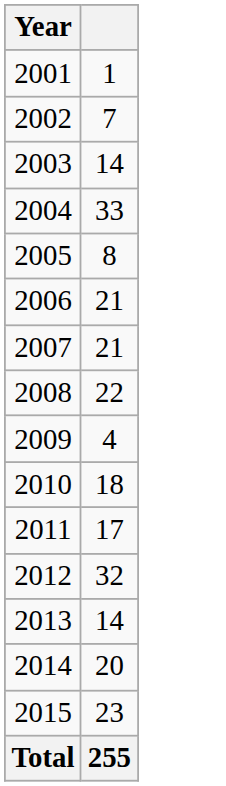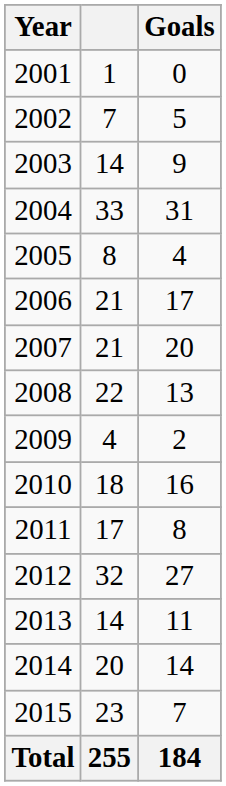+ column: Goals | 0 | 5 | 9 | 31 | 4 | 17 | 20 | 13 | 2 | 16 | 8 | 27 | 11 | 14 | 7 | 184
